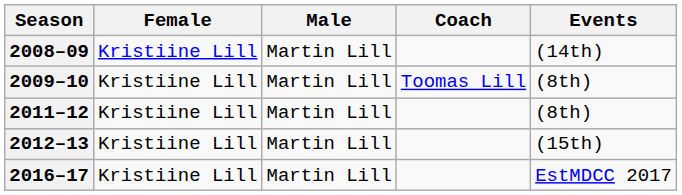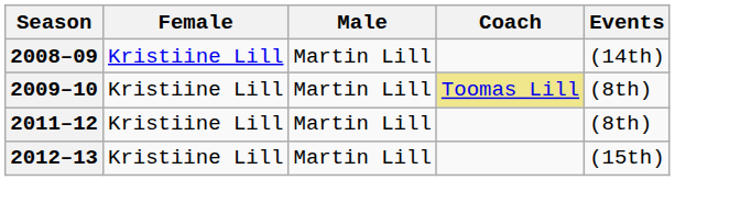2009–10 | Coach: no background -> khaki background
- row: 2016–17 | Kristiine Lill | Martin Lill | EstMDCC 2017
